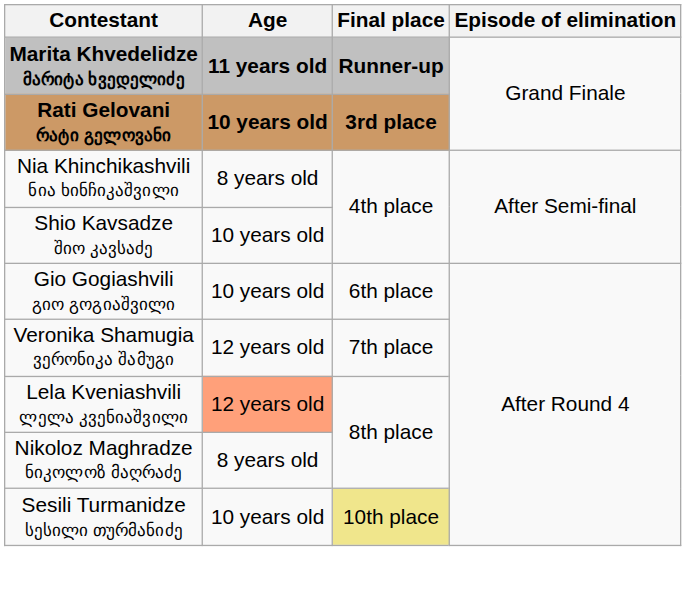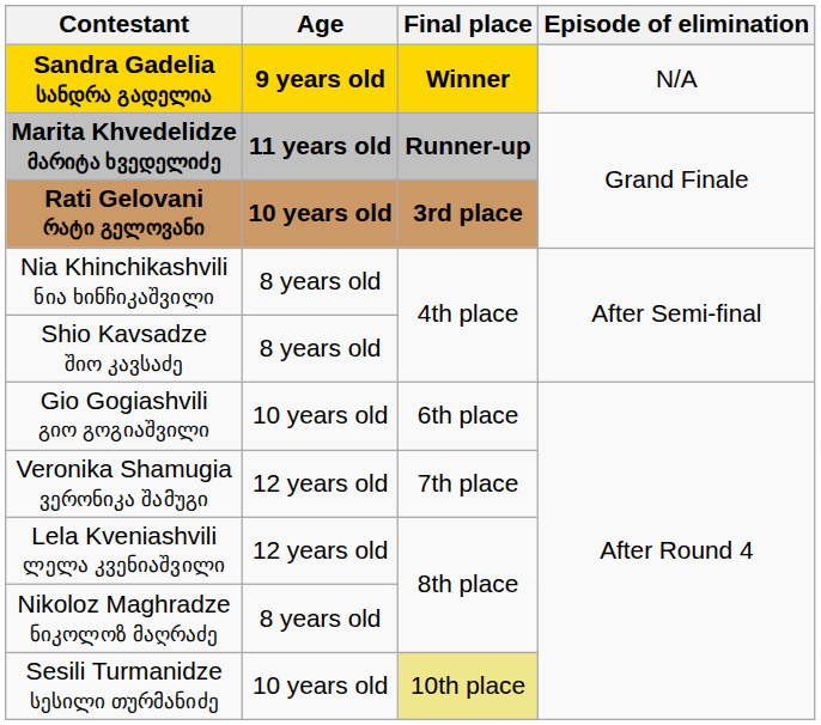+ row: Sandra Gadelia სანდრა გადელია | 9 years old | Winner | N/A
Shio Kavsadze შიო კავსაძე | Age: 10 years old -> 8 years old
Lela Kveniashvili ლელა კვენიაშვილი | Age: lightsalmon background -> no background
